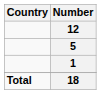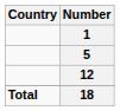rows swapped: 12 <-> 1
